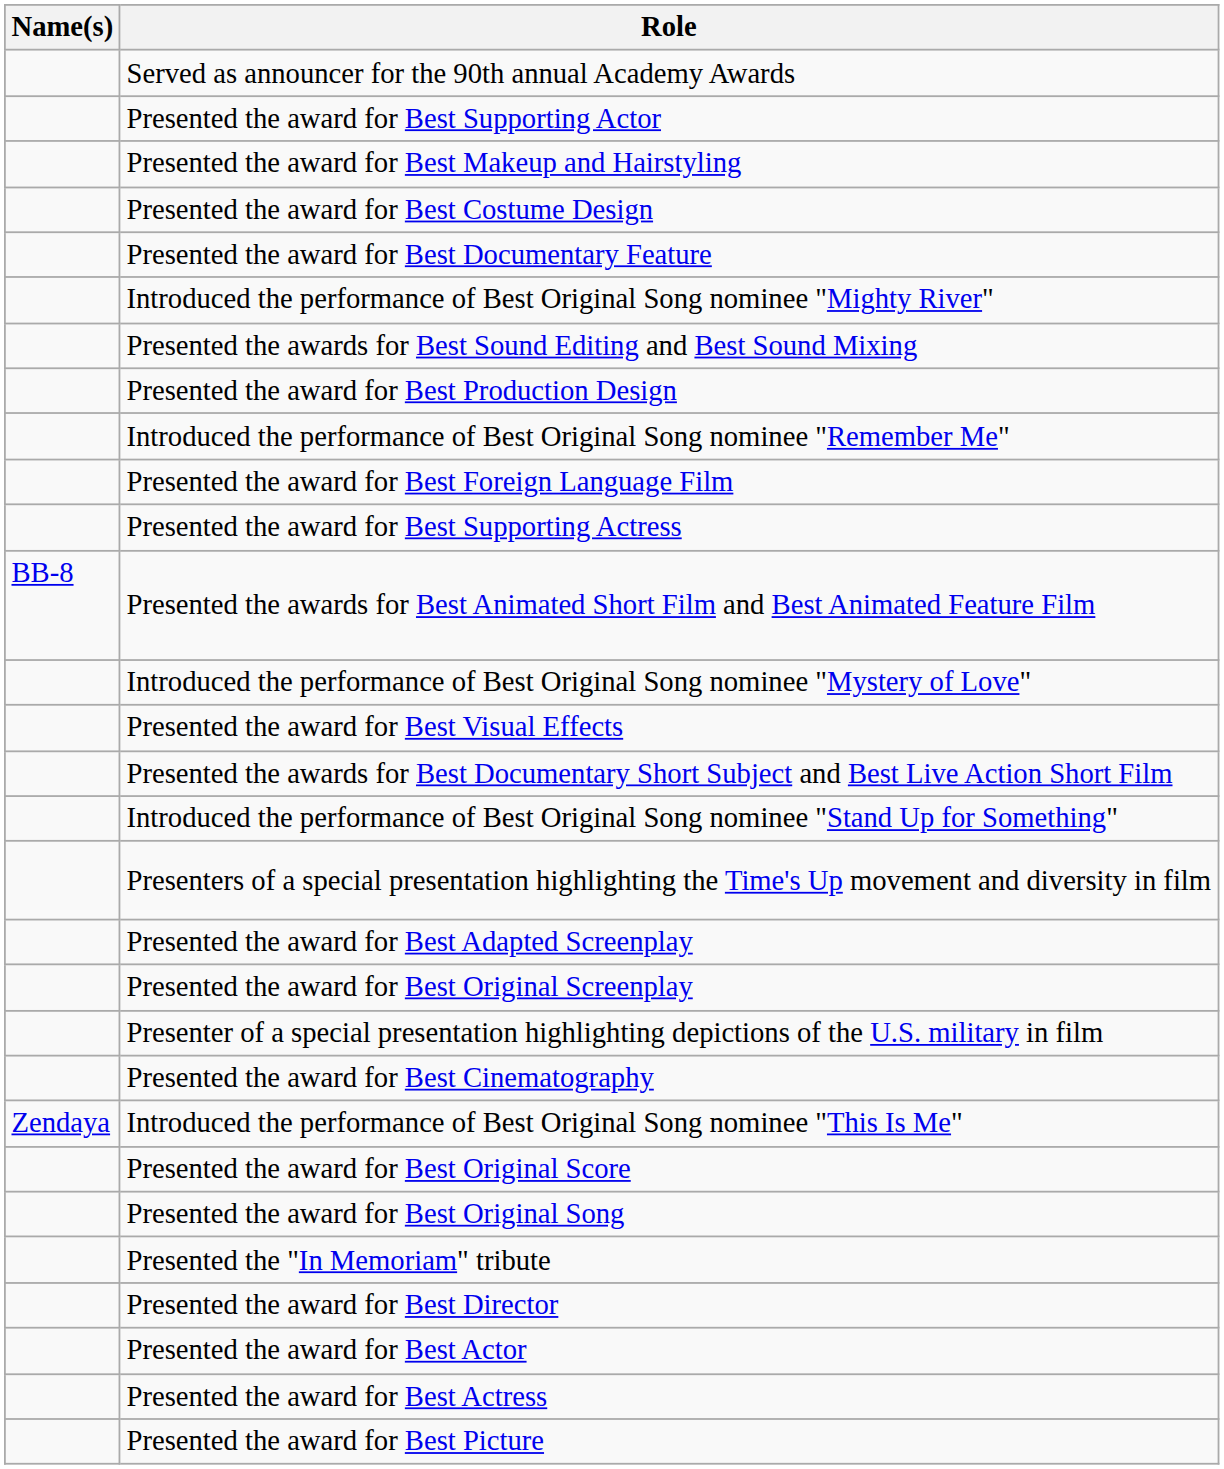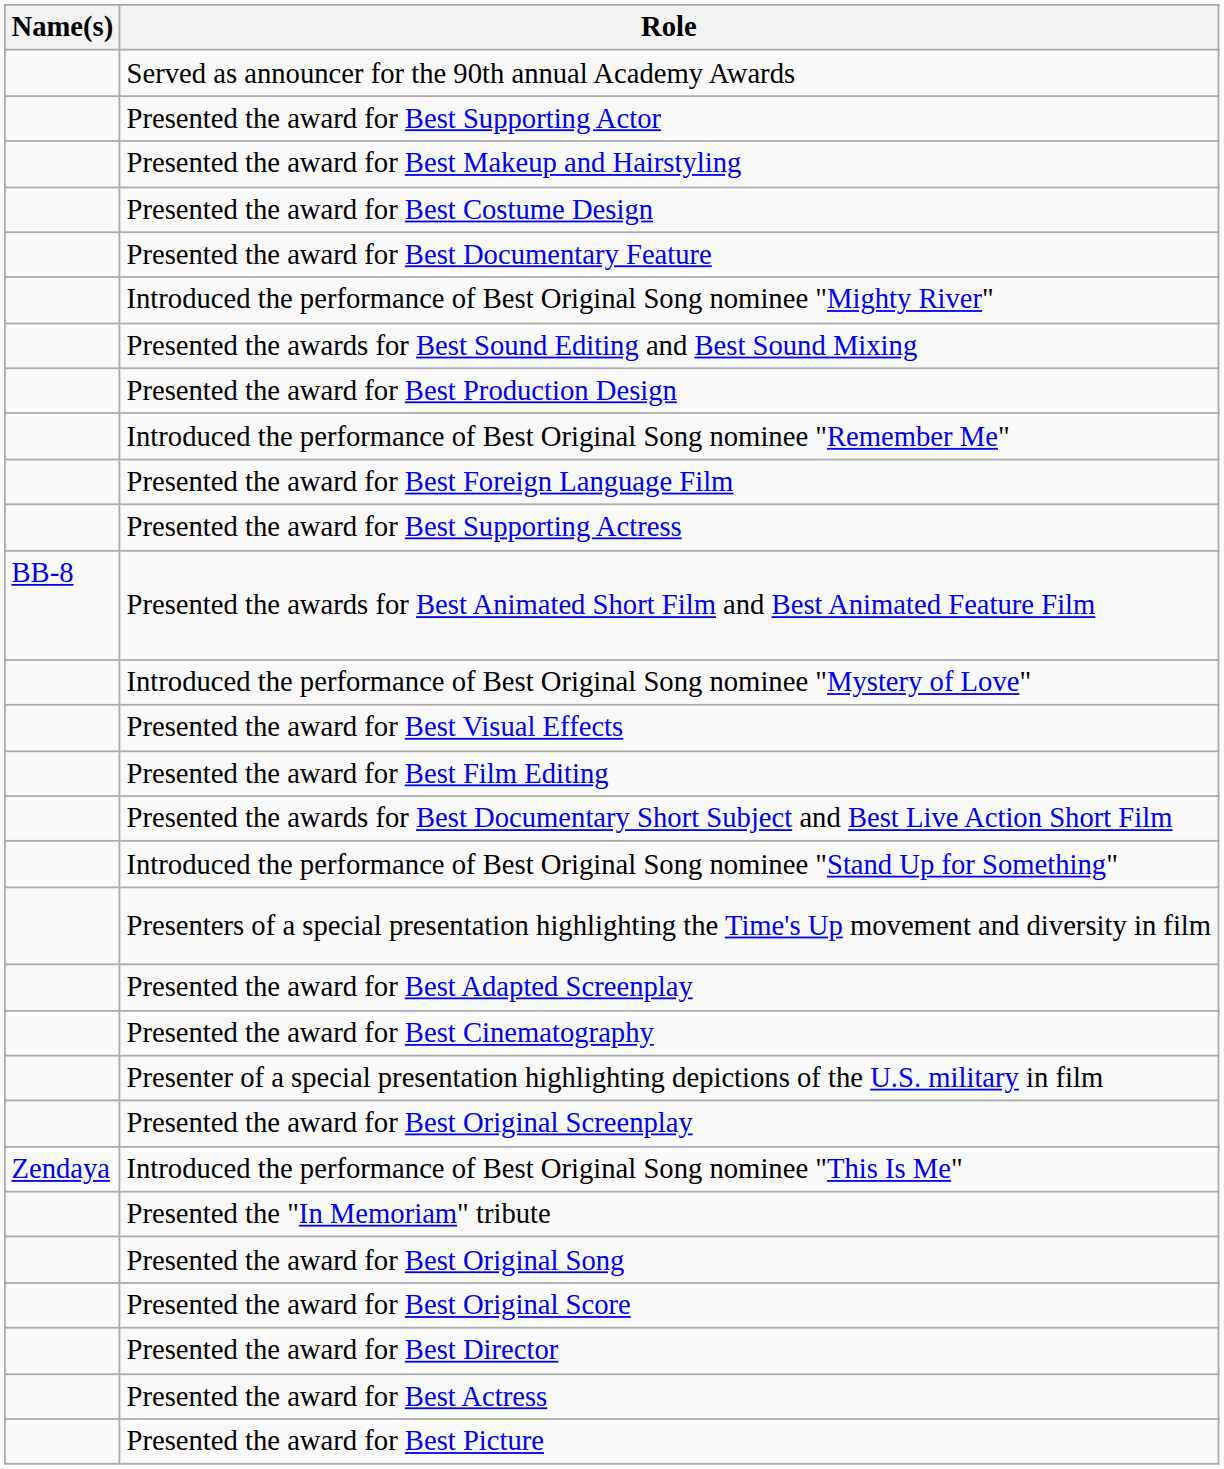+ row: Presented the award for Best Film Editing
rows swapped: Presented the award for Best Original Screenplay <-> Presented the award for Best Cinematography
rows swapped: Presented the award for Best Original Score <-> Presented the "In Memoriam" tribute
- row: Presented the award for Best Actor
